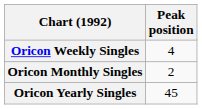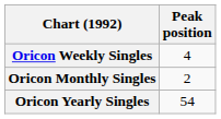Oricon Yearly Singles | Peak position: 45 -> 54
